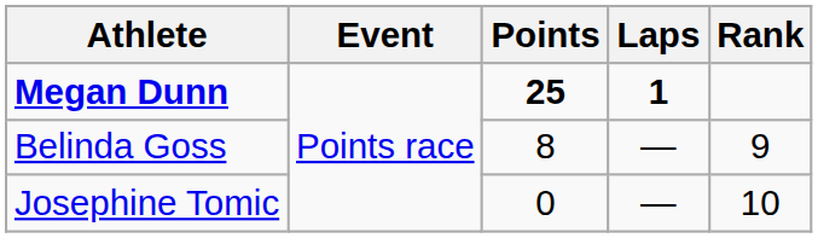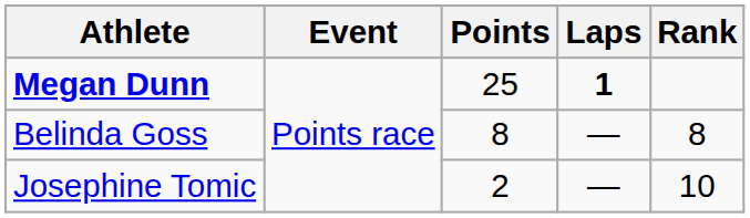Megan Dunn | Points: bold -> normal
Belinda Goss | Rank: 9 -> 8
Josephine Tomic | Points: 0 -> 2
